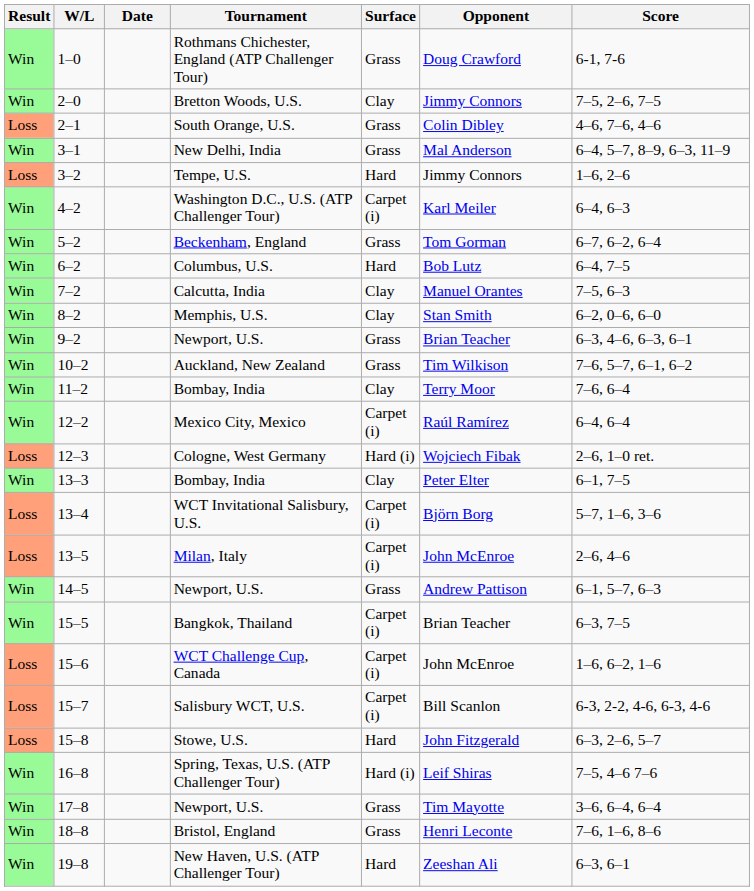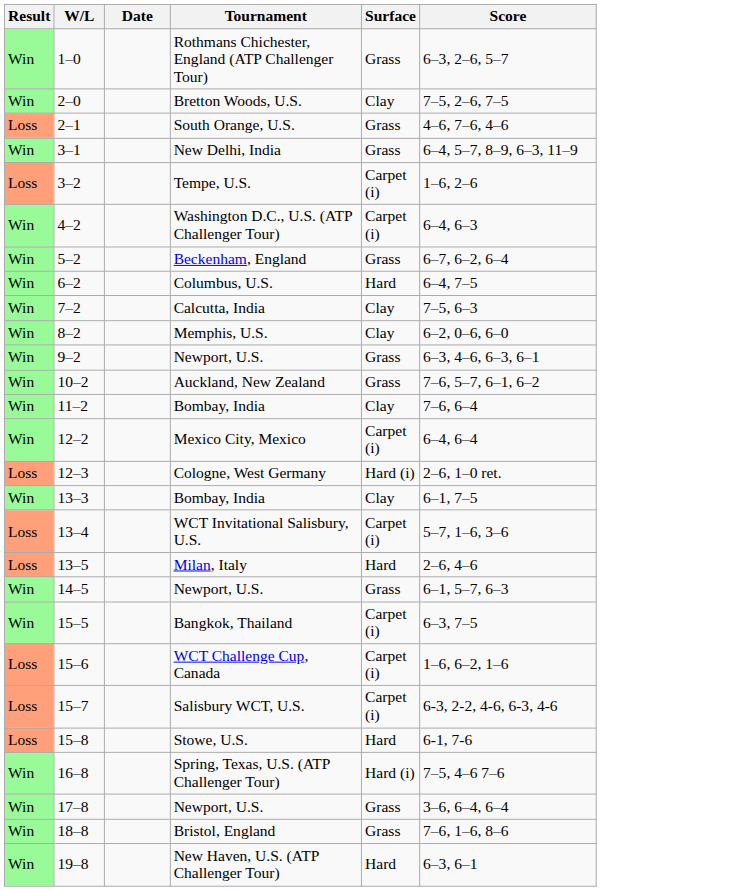- column: Opponent | Doug Crawford | Jimmy Connors | Colin Dibley | Mal Anderson | Jimmy Connors | Karl Meiler | Tom Gorman | Bob Lutz | Manuel Orantes | Stan Smith | Brian Teacher | Tim Wilkison | Terry Moor | Raúl Ramírez | Wojciech Fibak | Peter Elter | Björn Borg | John McEnroe | Andrew Pattison | Brian Teacher | John McEnroe | Bill Scanlon | John Fitzgerald | Leif Shiras | Tim Mayotte | Henri Leconte | Zeeshan Ali
1–0 | Score: 6-1, 7-6 -> 6–3, 2–6, 5–7
3–2 | Surface: Hard -> Carpet (i)
13–5 | Surface: Carpet (i) -> Hard
15–8 | Score: 6–3, 2–6, 5–7 -> 6-1, 7-6
